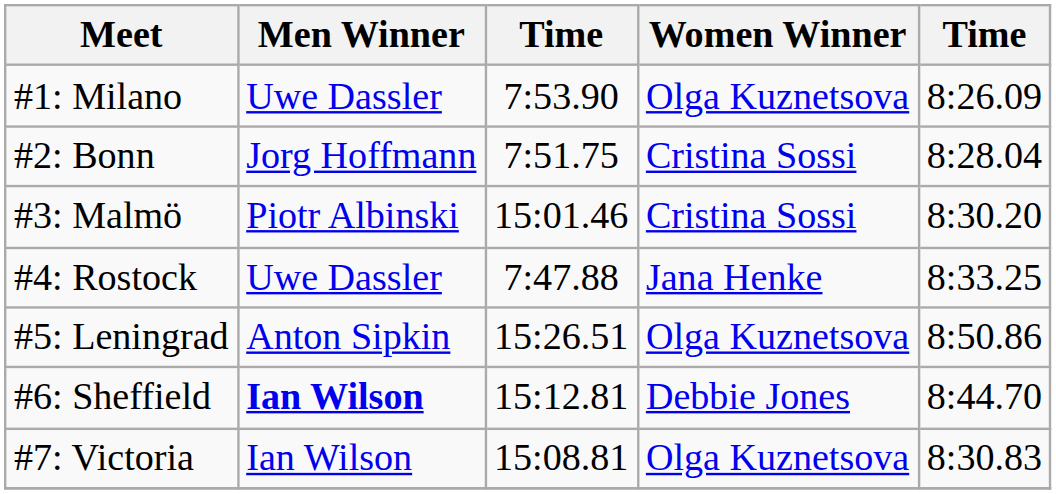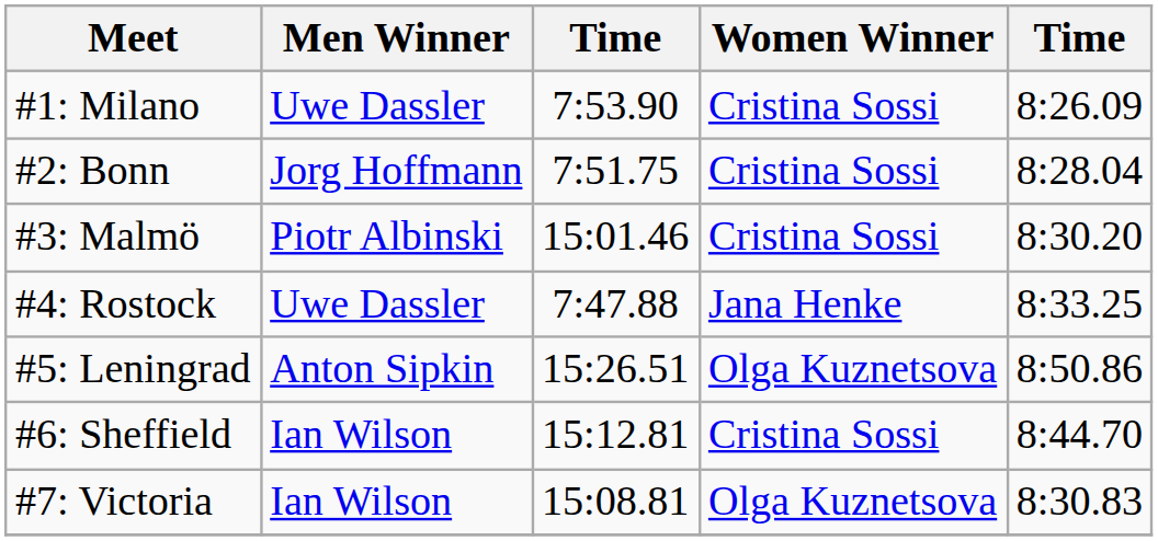#1: Milano | Women Winner: Olga Kuznetsova -> Cristina Sossi
#6: Sheffield | Men Winner: bold -> normal
#6: Sheffield | Women Winner: Debbie Jones -> Cristina Sossi
